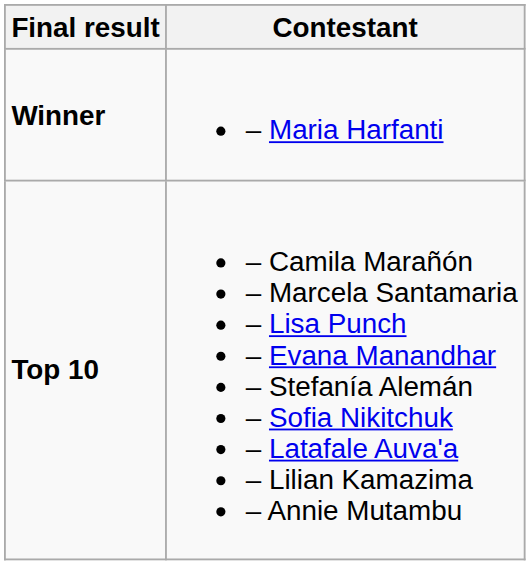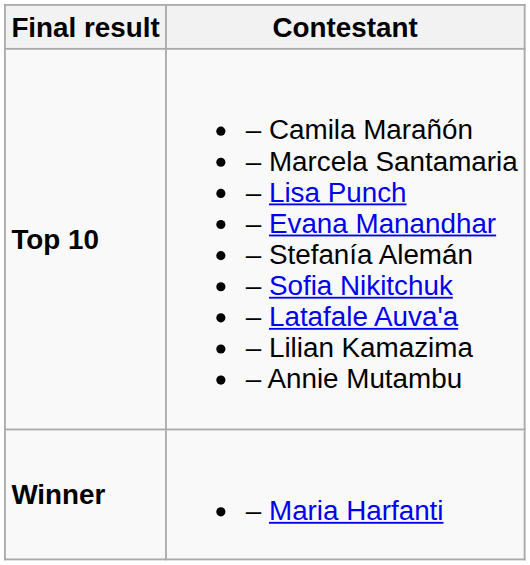rows swapped: Winner <-> Top 10
